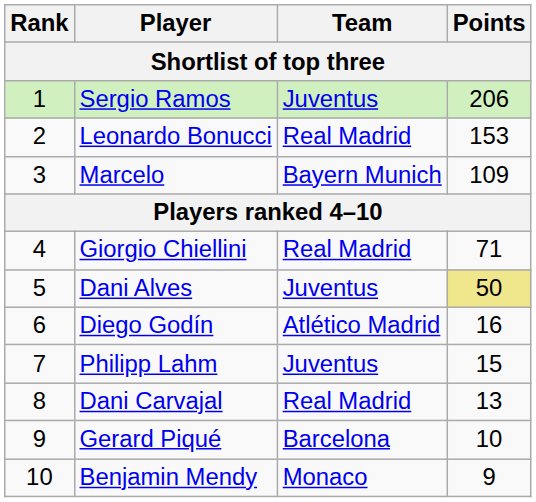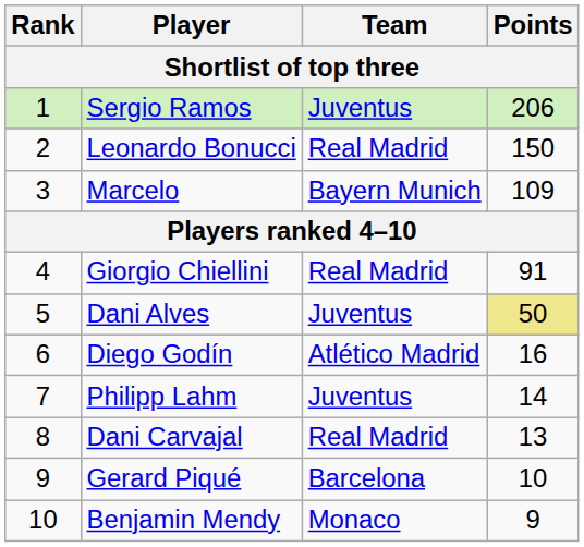Leonardo Bonucci | Points: 153 -> 150
Giorgio Chiellini | Points: 71 -> 91
Philipp Lahm | Points: 15 -> 14
